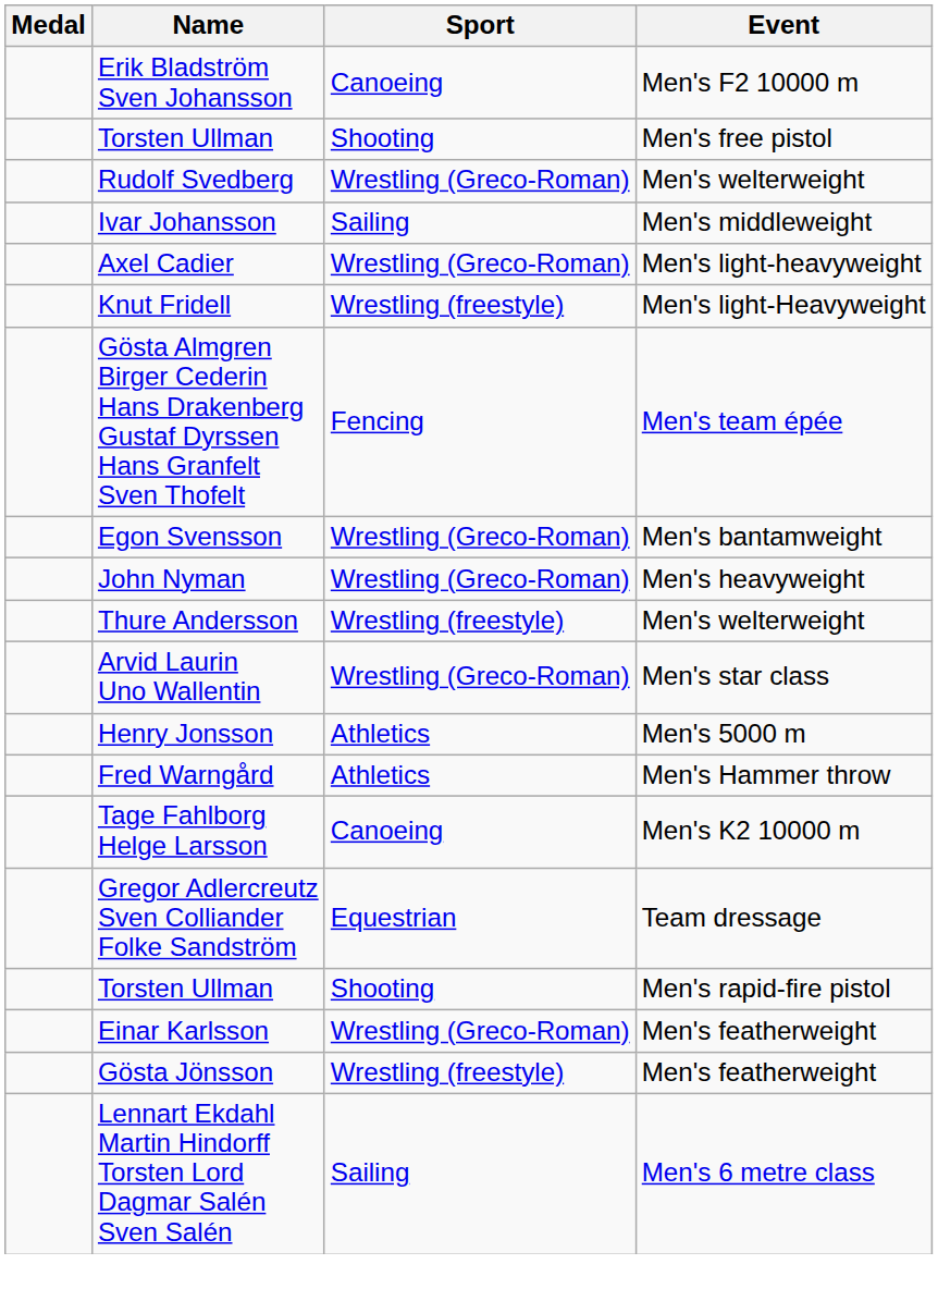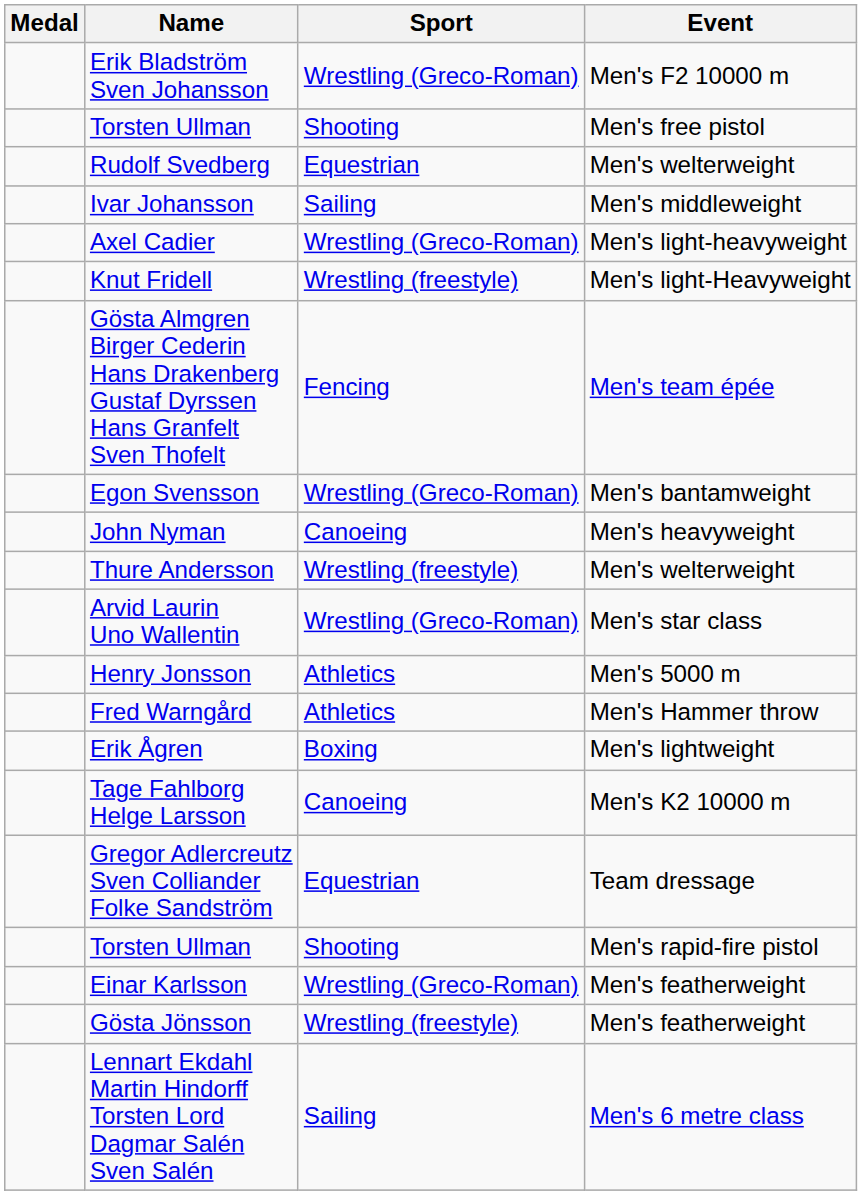Erik Bladström Sven Johansson | Sport: Canoeing -> Wrestling (Greco-Roman)
Rudolf Svedberg | Sport: Wrestling (Greco-Roman) -> Equestrian
John Nyman | Sport: Wrestling (Greco-Roman) -> Canoeing
+ row: Erik Ågren | Boxing | Men's lightweight
